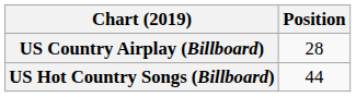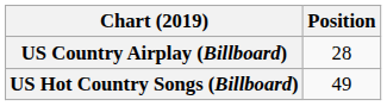US Hot Country Songs (Billboard) | Position: 44 -> 49
